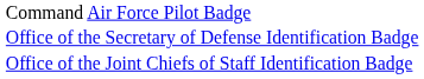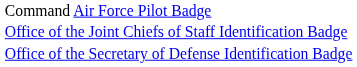rows swapped: Office of the Joint Chiefs of Staff Identification Badge <-> Office of the Secretary of Defense Identification Badge
